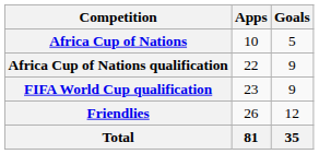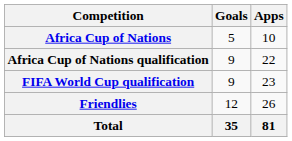columns swapped: Apps <-> Goals
